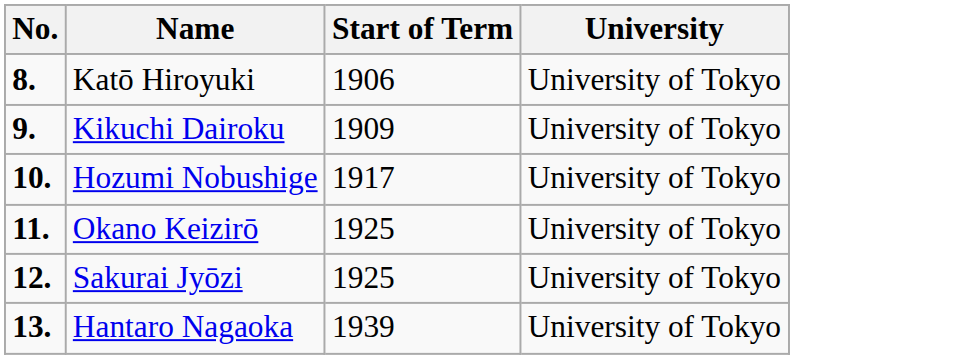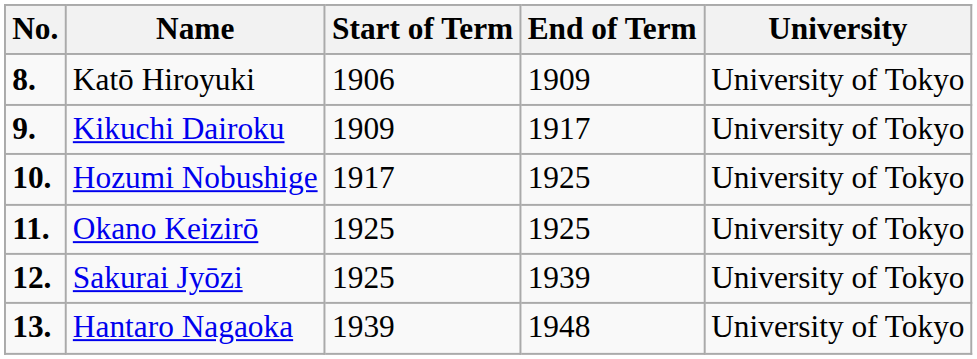+ column: End of Term | 1909 | 1917 | 1925 | 1925 | 1939 | 1948
